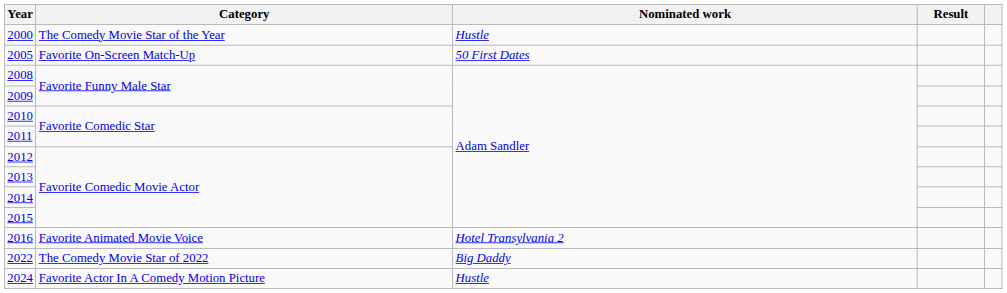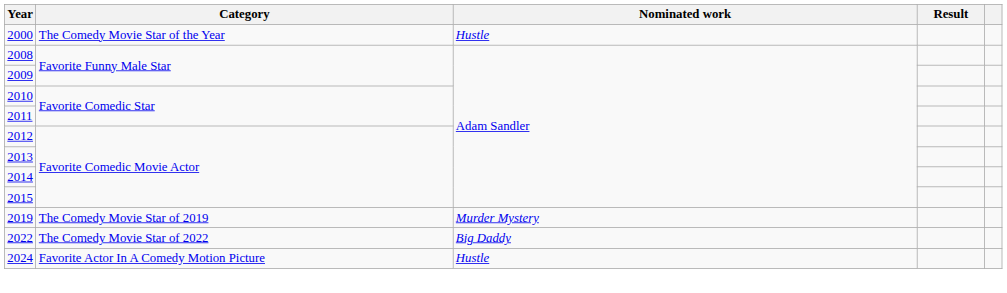- row: 2005 | Favorite On-Screen Match-Up | 50 First Dates
- row: 2016 | Favorite Animated Movie Voice | Hotel Transylvania 2
+ row: 2019 | The Comedy Movie Star of 2019 | Murder Mystery
